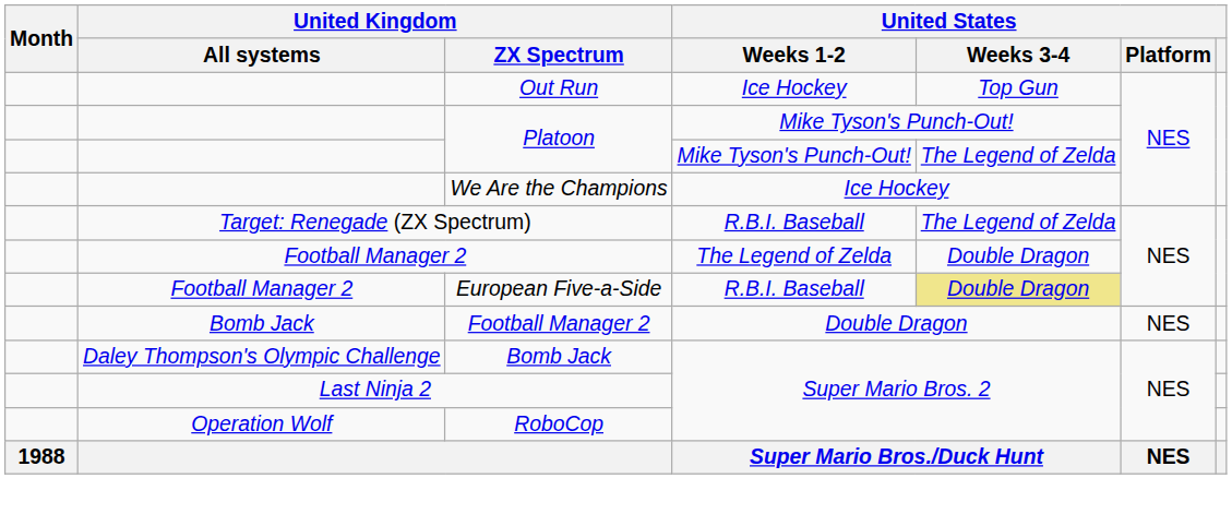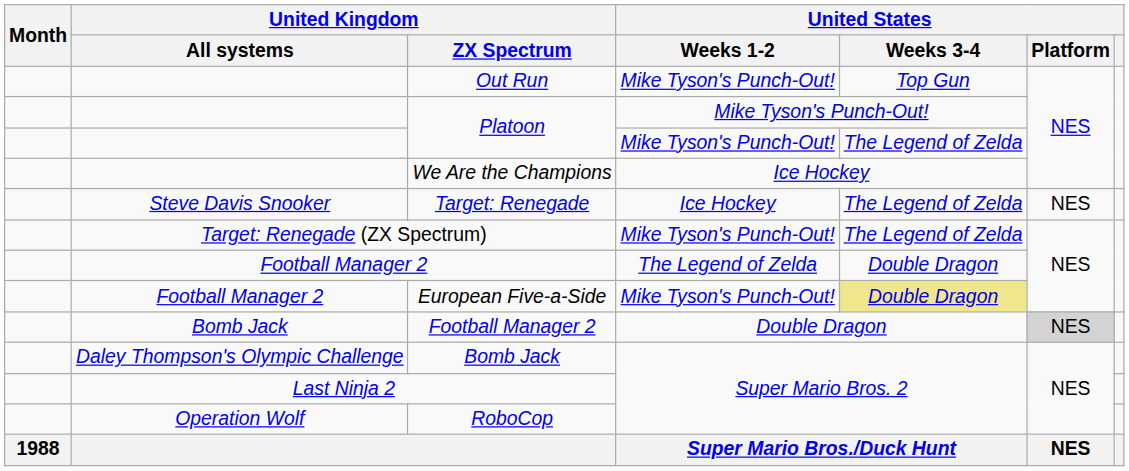Out Run | United States / Weeks 1-2: Ice Hockey -> Mike Tyson's Punch-Out!
+ row: Steve Davis Snooker | Target: Renegade | Ice Hockey | The Legend of Zelda | NES
Target: Renegade (ZX Spectrum) | United States / Weeks 1-2: R.B.I. Baseball -> Mike Tyson's Punch-Out!
European Five-a-Side | United States / Weeks 1-2: R.B.I. Baseball -> Mike Tyson's Punch-Out!
Bomb Jack / Football Manager 2 | United States / Platform: no background -> lightgrey background
